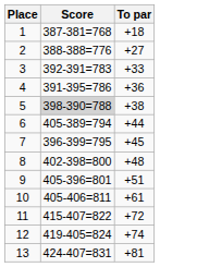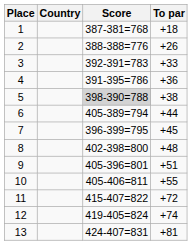+ column: Country
2 | To par: +27 -> +26
10 | To par: +61 -> +55
